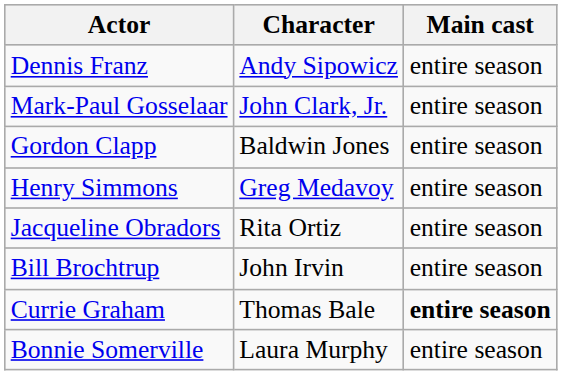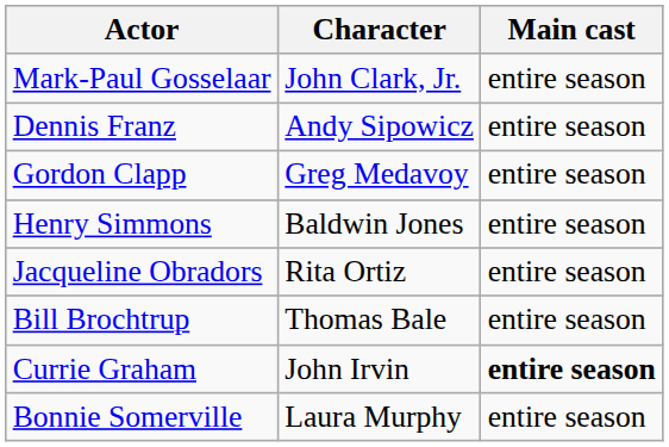rows swapped: Dennis Franz <-> Mark-Paul Gosselaar
Gordon Clapp | Character: Baldwin Jones -> Greg Medavoy
Henry Simmons | Character: Greg Medavoy -> Baldwin Jones
Bill Brochtrup | Character: John Irvin -> Thomas Bale
Currie Graham | Character: Thomas Bale -> John Irvin
